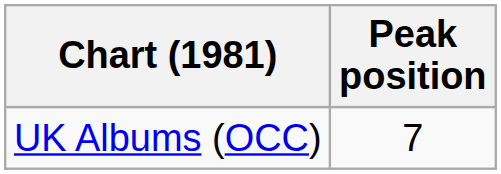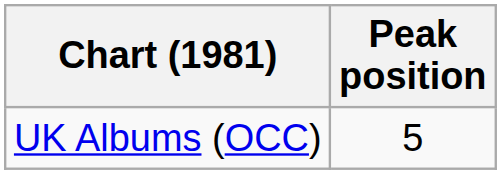UK Albums (OCC) | Peak position: 7 -> 5
